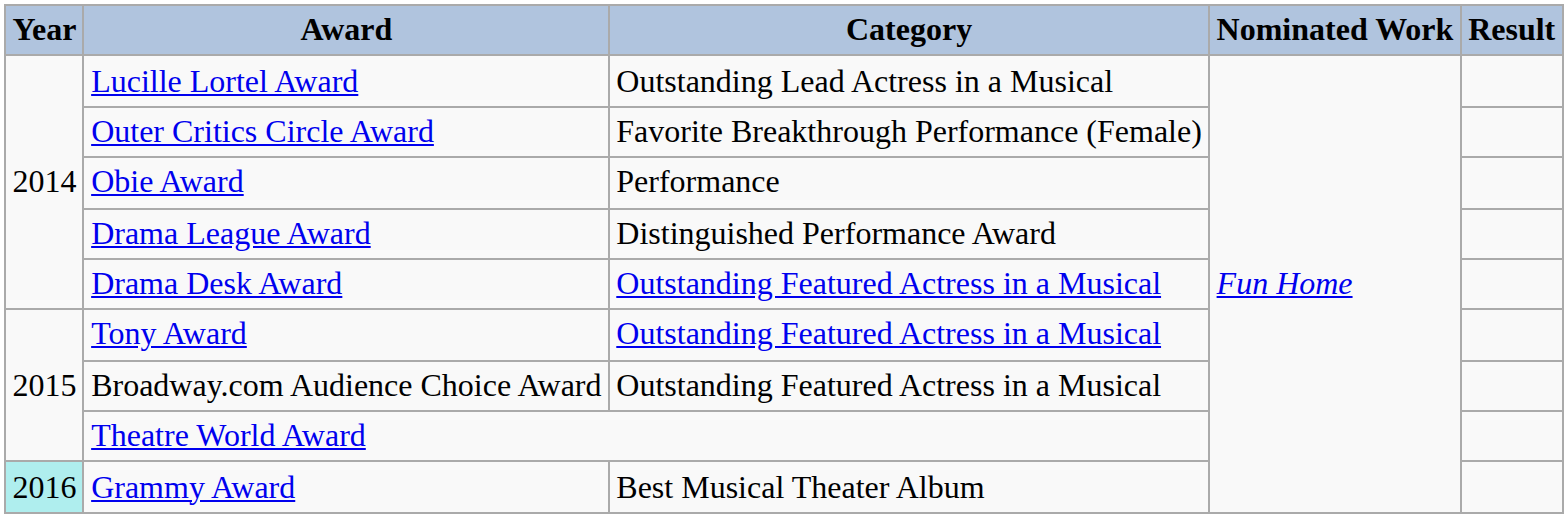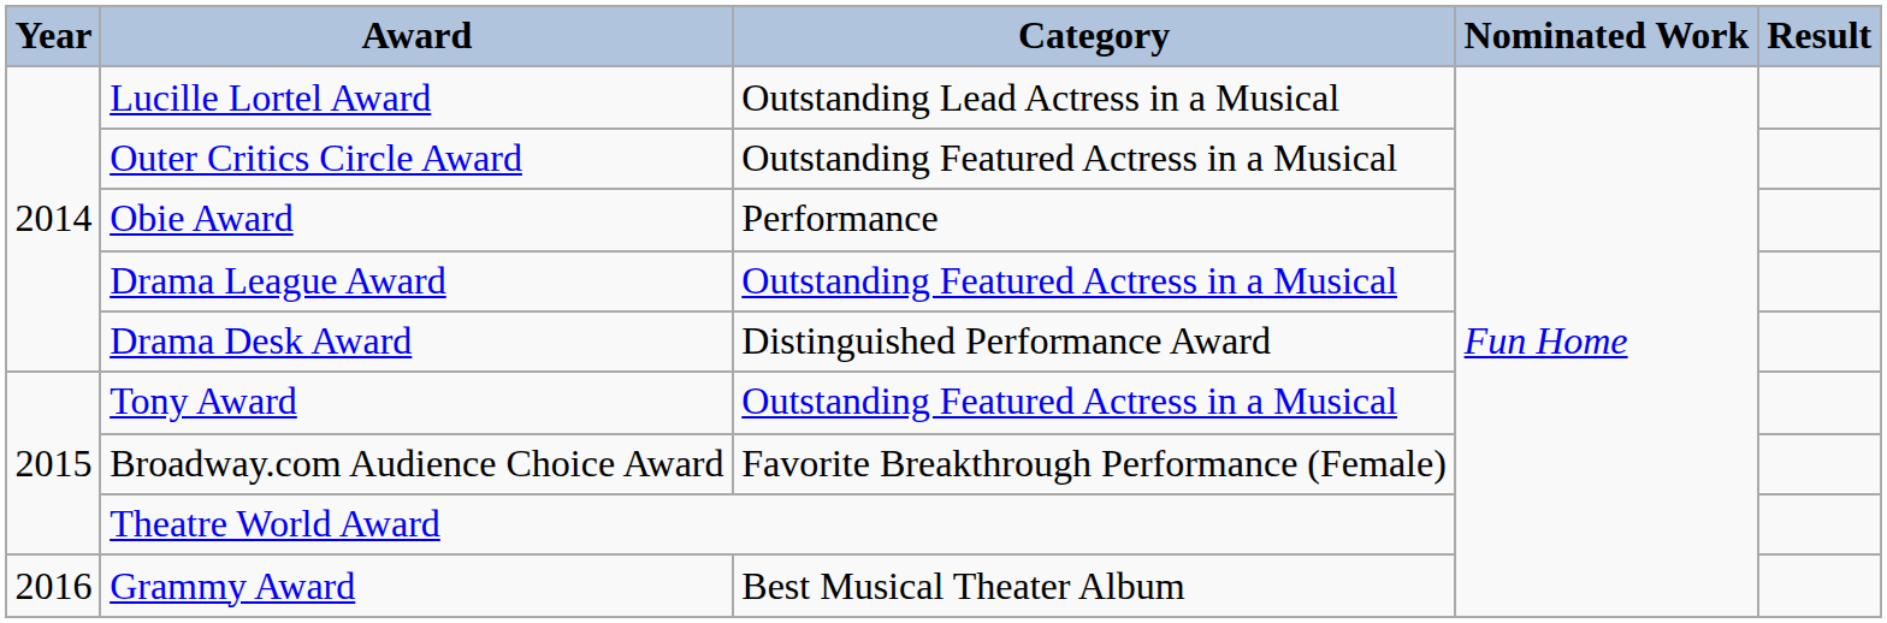Outer Critics Circle Award | Category: Favorite Breakthrough Performance (Female) -> Outstanding Featured Actress in a Musical
Drama League Award | Category: Distinguished Performance Award -> Outstanding Featured Actress in a Musical
Drama Desk Award | Category: Outstanding Featured Actress in a Musical -> Distinguished Performance Award
Broadway.com Audience Choice Award | Category: Outstanding Featured Actress in a Musical -> Favorite Breakthrough Performance (Female)
Grammy Award | Year: paleturquoise background -> no background
